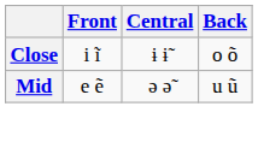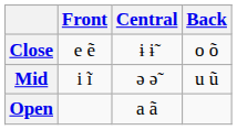Close | Front: i ĩ -> e ẽ
Mid | Front: e ẽ -> i ĩ
+ row: Open | a ã
